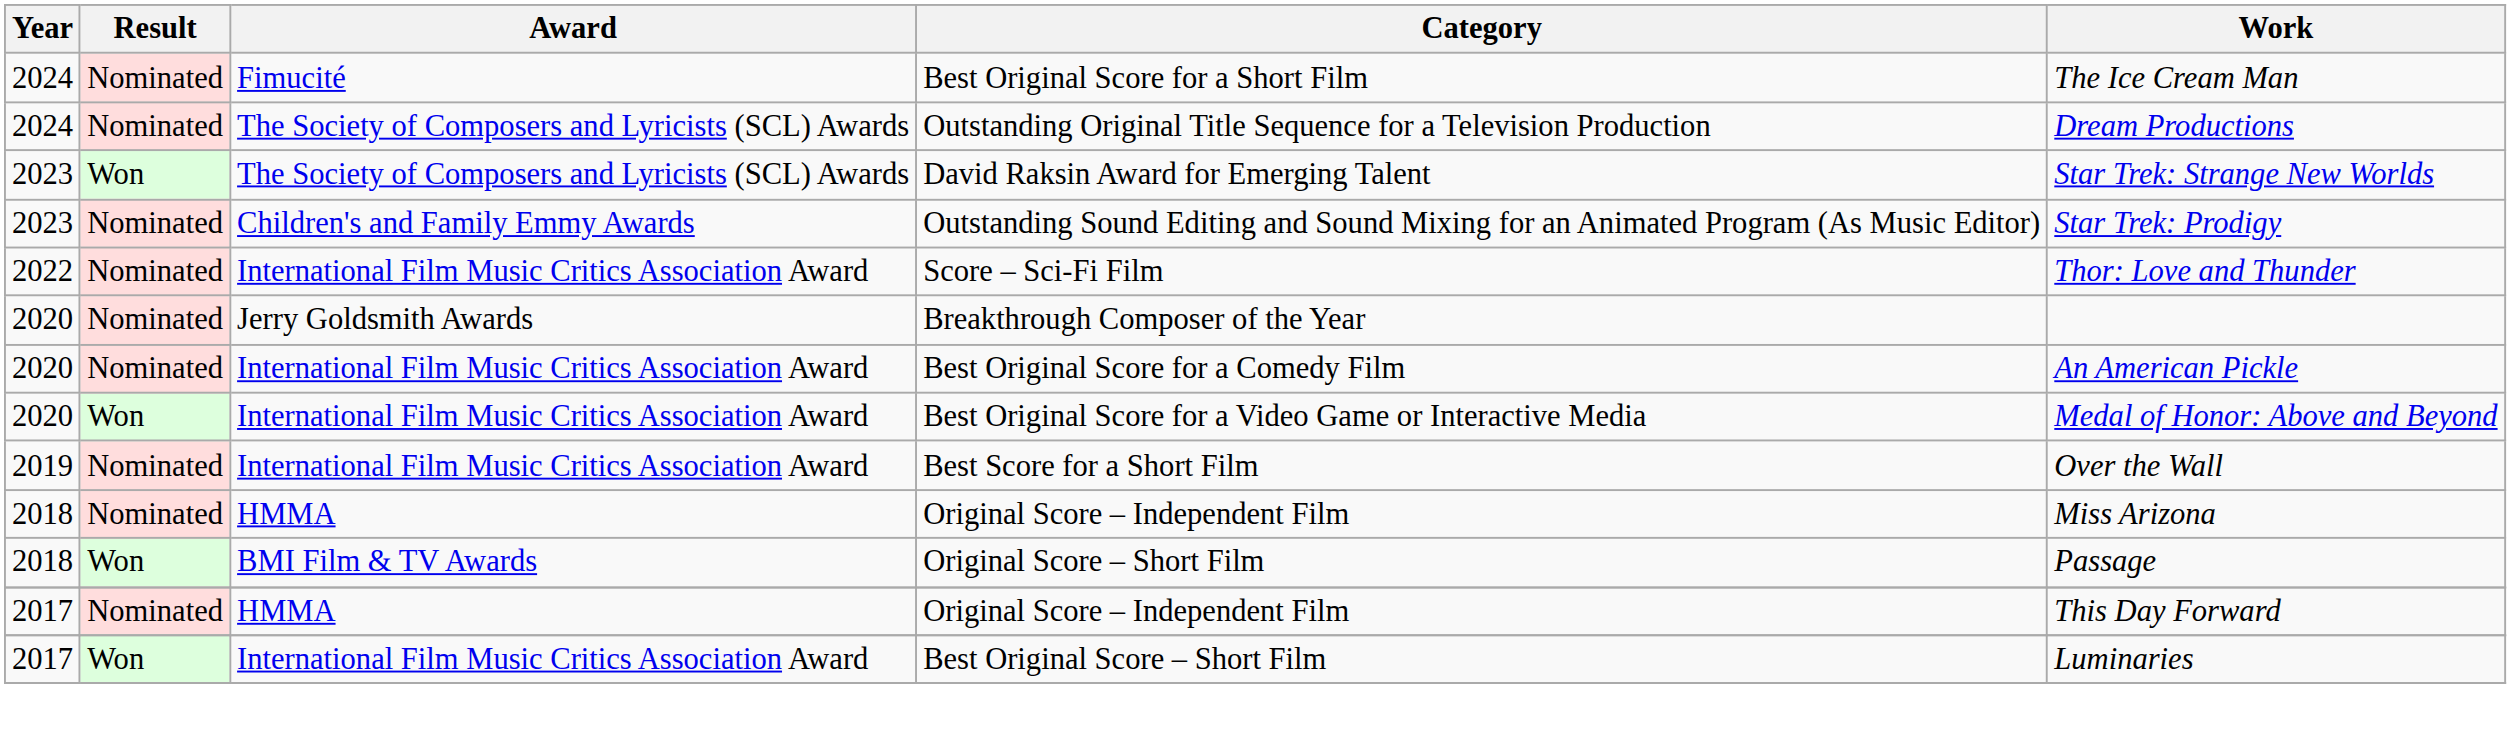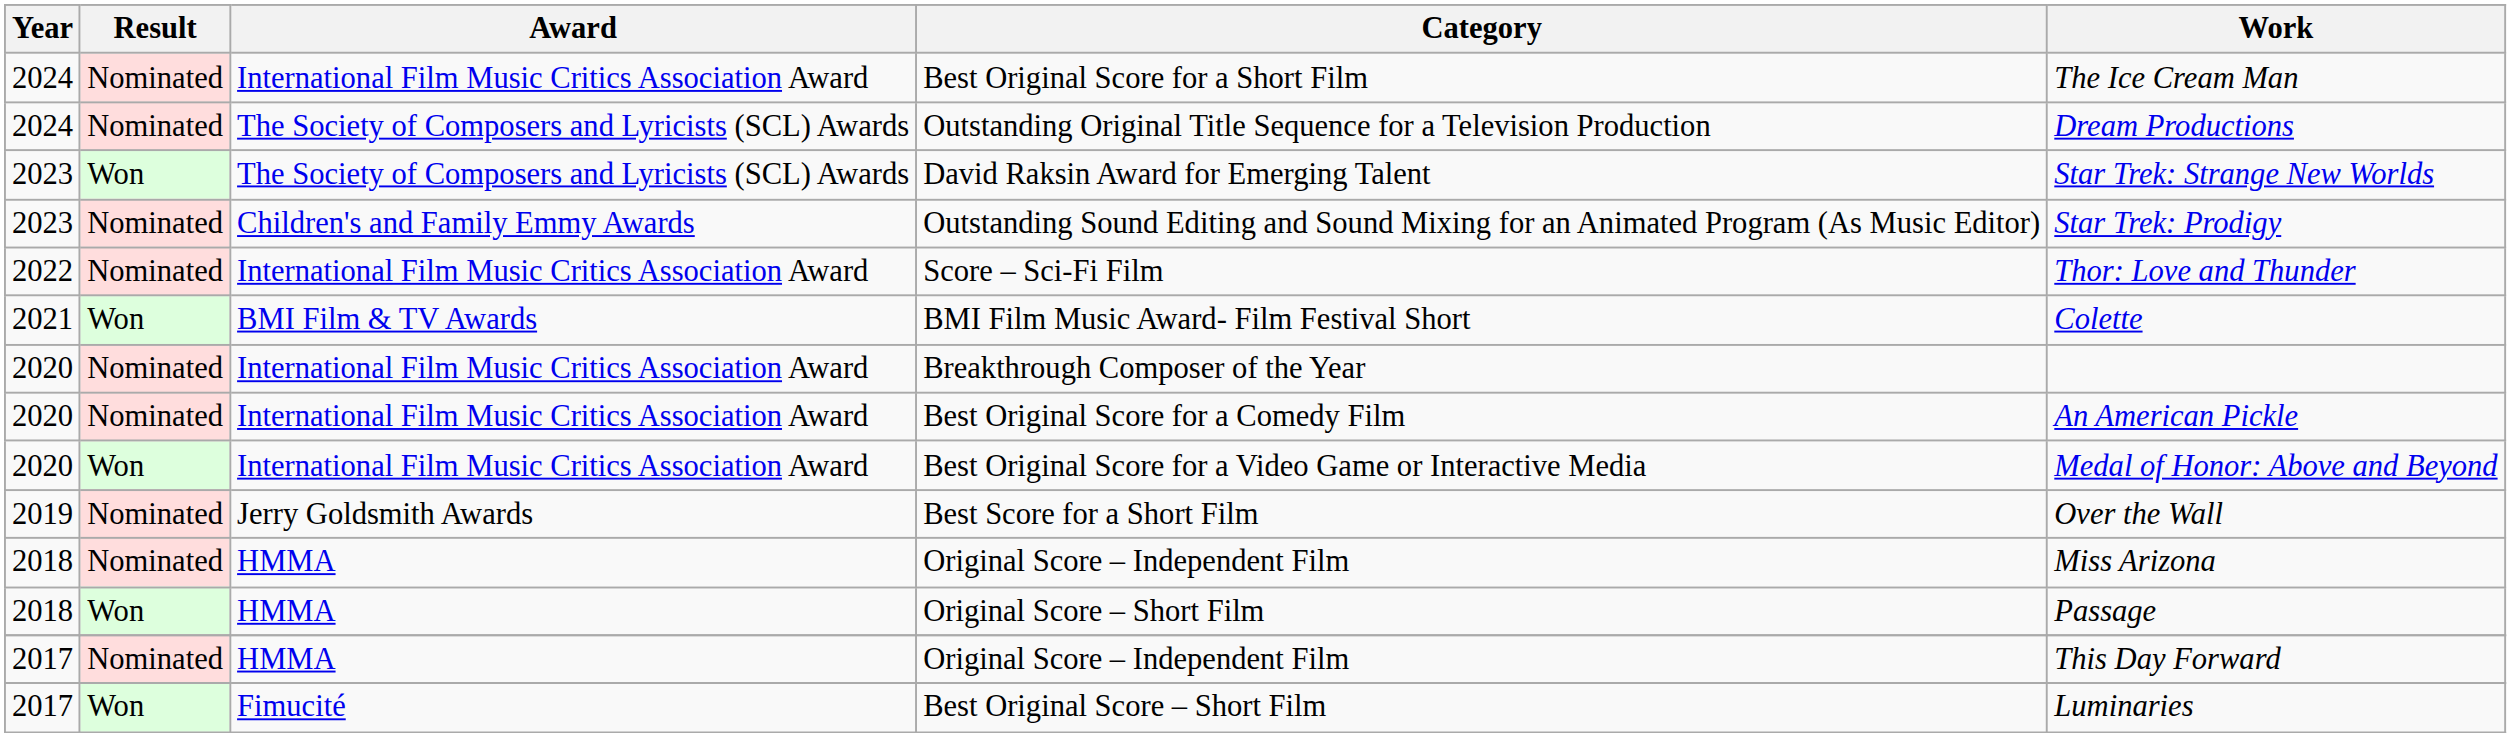Best Original Score for a Short Film | Award: Fimucité -> International Film Music Critics Association Award
+ row: 2021 | Won | BMI Film & TV Awards | BMI Film Music Award- Film Festival Short | Colette
Breakthrough Composer of the Year | Award: Jerry Goldsmith Awards -> International Film Music Critics Association Award
Best Score for a Short Film | Award: International Film Music Critics Association Award -> Jerry Goldsmith Awards
Original Score – Short Film | Award: BMI Film & TV Awards -> HMMA
Best Original Score – Short Film | Award: International Film Music Critics Association Award -> Fimucité
